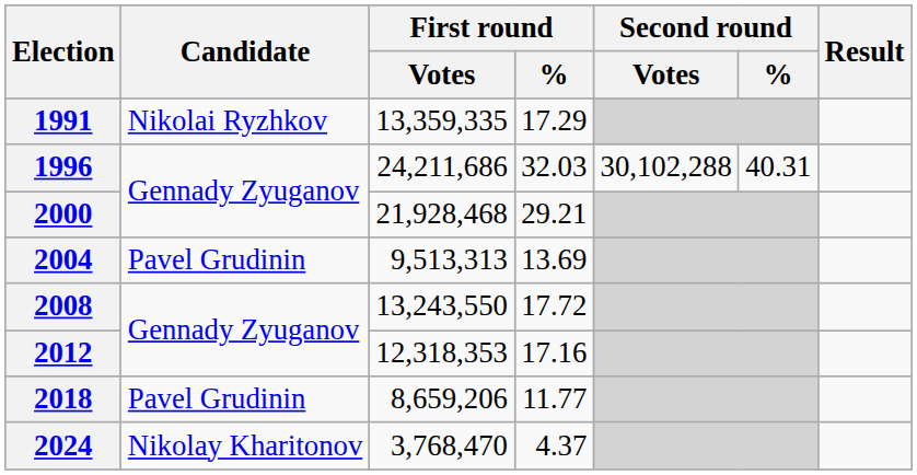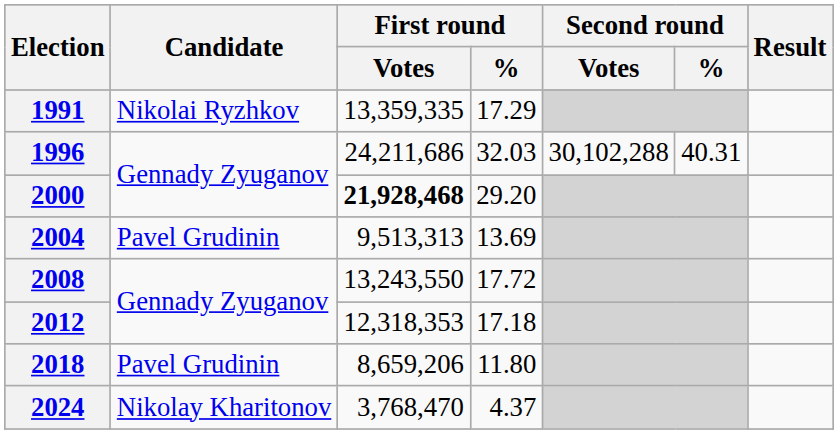2000 | First round / Votes: normal -> bold
2000 | First round / %: 29.21 -> 29.20
2012 | First round / %: 17.16 -> 17.18
2018 | First round / %: 11.77 -> 11.80
